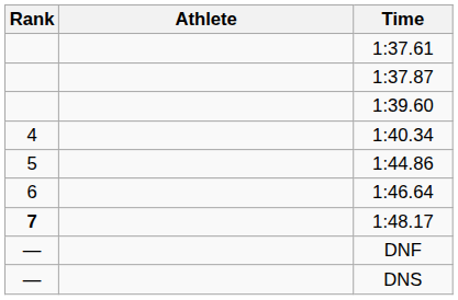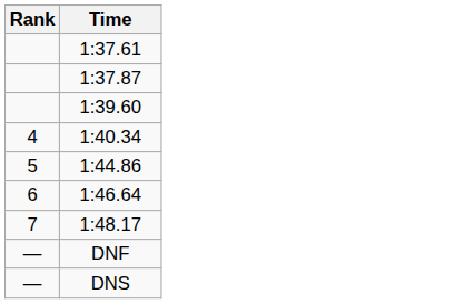- column: Athlete
1:48.17 | Rank: bold -> normal
